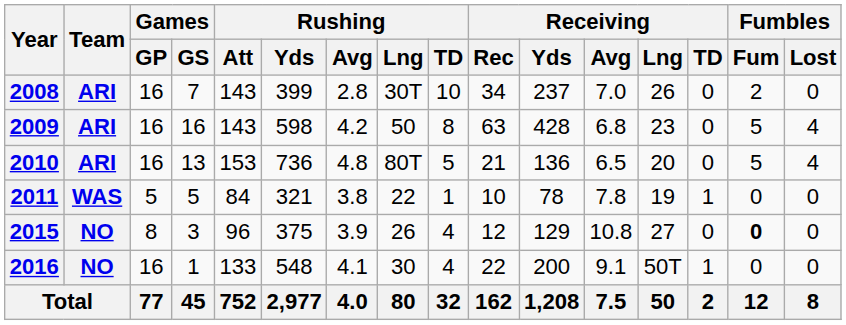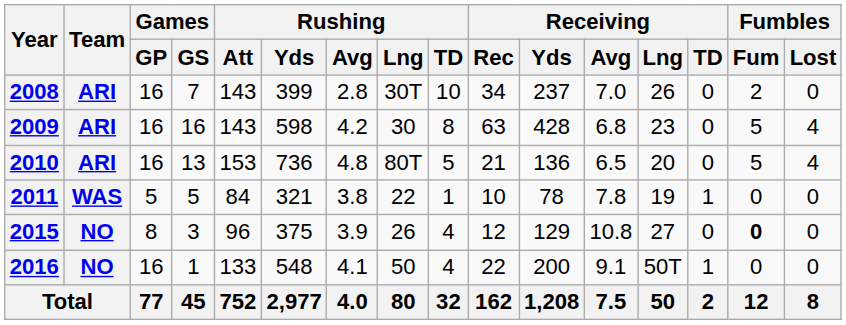2009 | Rushing / Lng: 50 -> 30
2016 | Rushing / Lng: 30 -> 50
